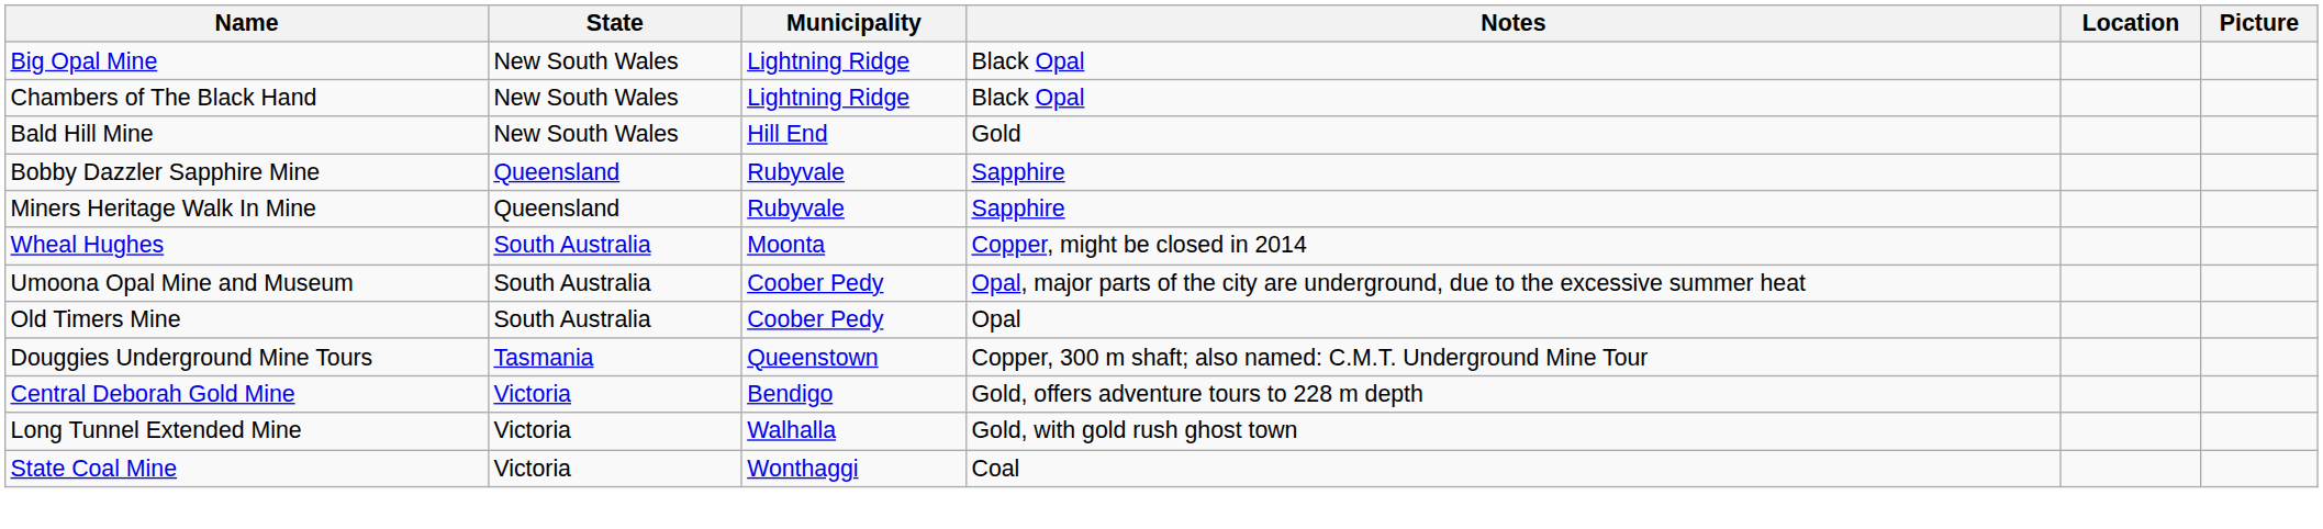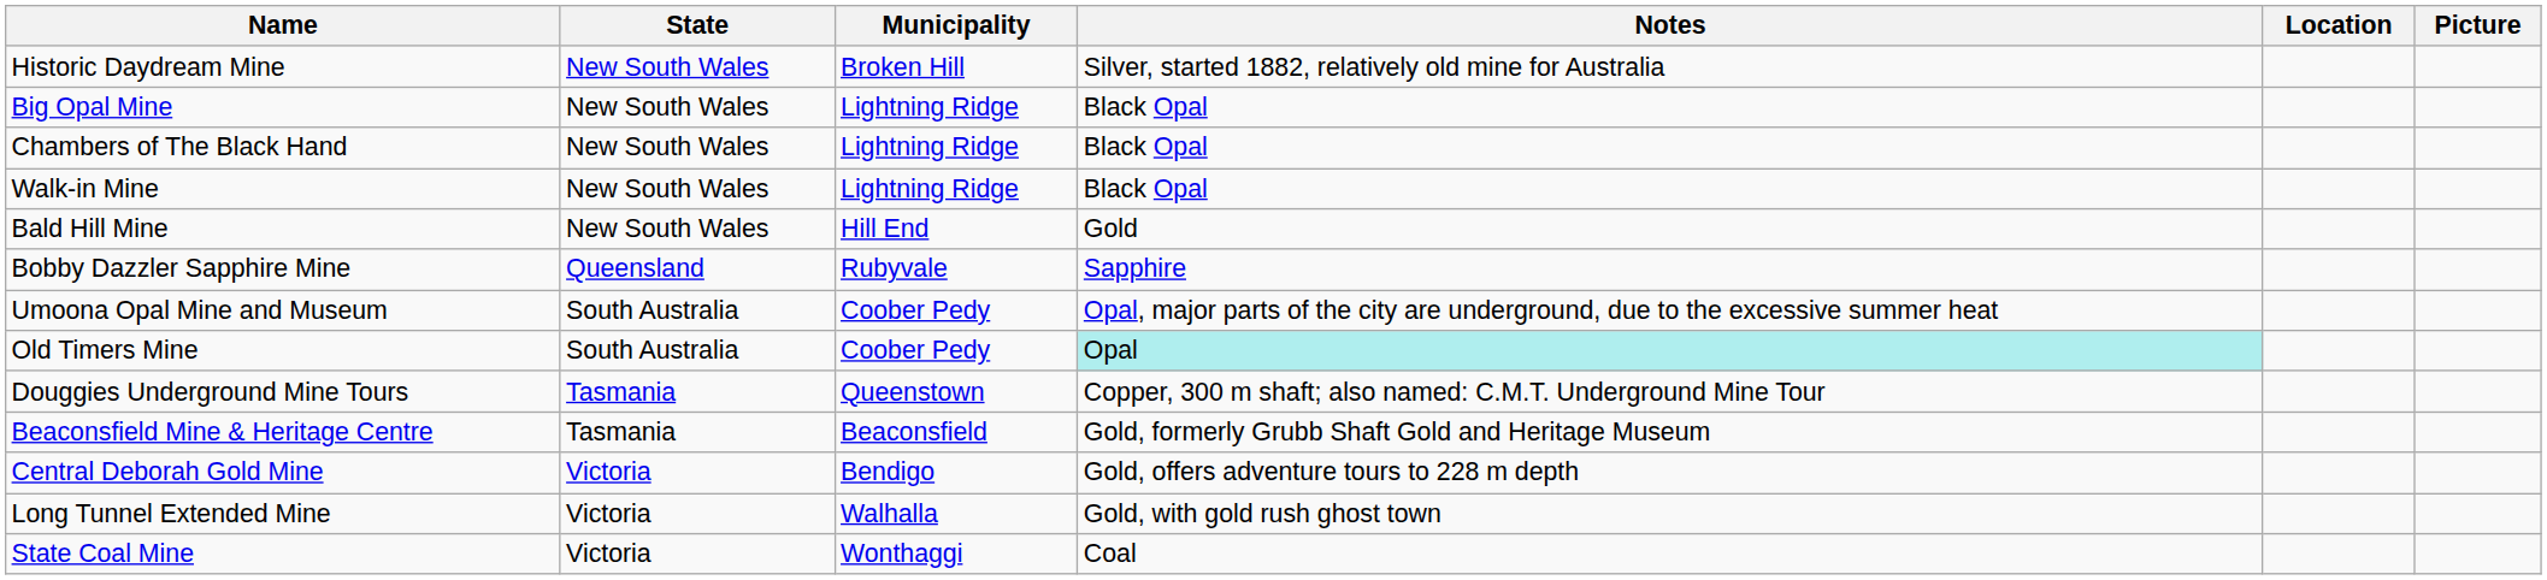+ row: Historic Daydream Mine | New South Wales | Broken Hill | Silver, started 1882, relatively old mine for Australia
+ row: Walk-in Mine | New South Wales | Lightning Ridge | Black Opal
- row: Miners Heritage Walk In Mine | Queensland | Rubyvale | Sapphire
- row: Wheal Hughes | South Australia | Moonta | Copper, might be closed in 2014
Old Timers Mine | Notes: no background -> paleturquoise background
+ row: Beaconsfield Mine & Heritage Centre | Tasmania | Beaconsfield | Gold, formerly Grubb Shaft Gold and Heritage Museum
